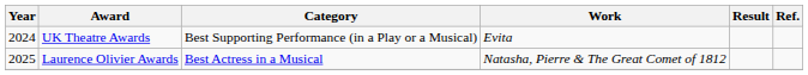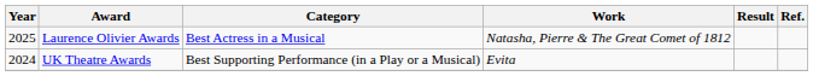rows swapped: UK Theatre Awards <-> Laurence Olivier Awards
